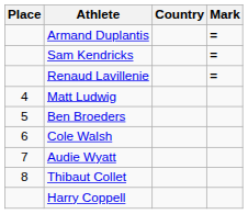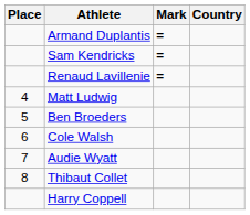columns swapped: Country <-> Mark
